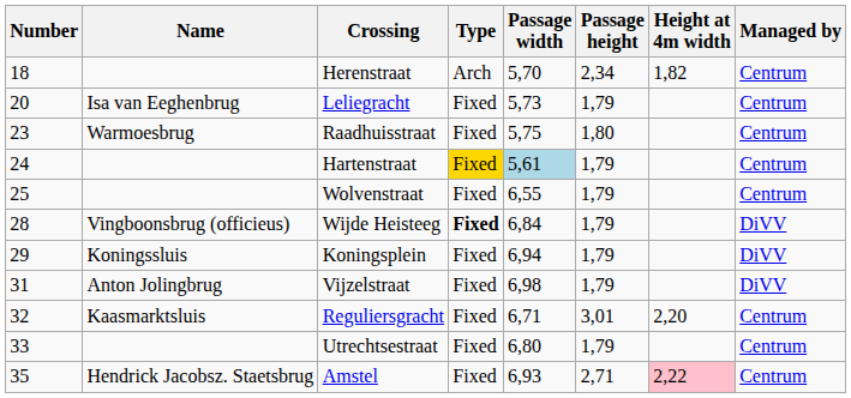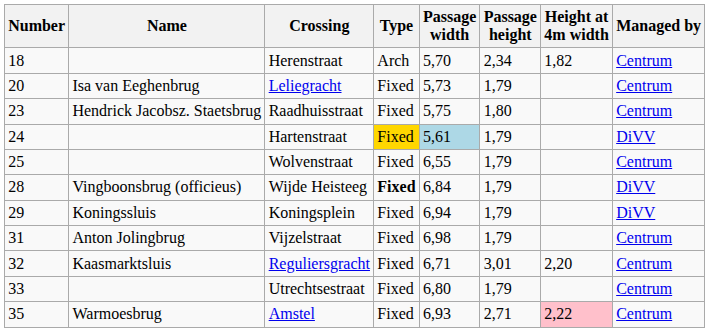Raadhuisstraat | Name: Warmoesbrug -> Hendrick Jacobsz. Staetsbrug
Hartenstraat | Managed by: Centrum -> DiVV
Vijzelstraat | Managed by: DiVV -> Centrum
Amstel | Name: Hendrick Jacobsz. Staetsbrug -> Warmoesbrug
